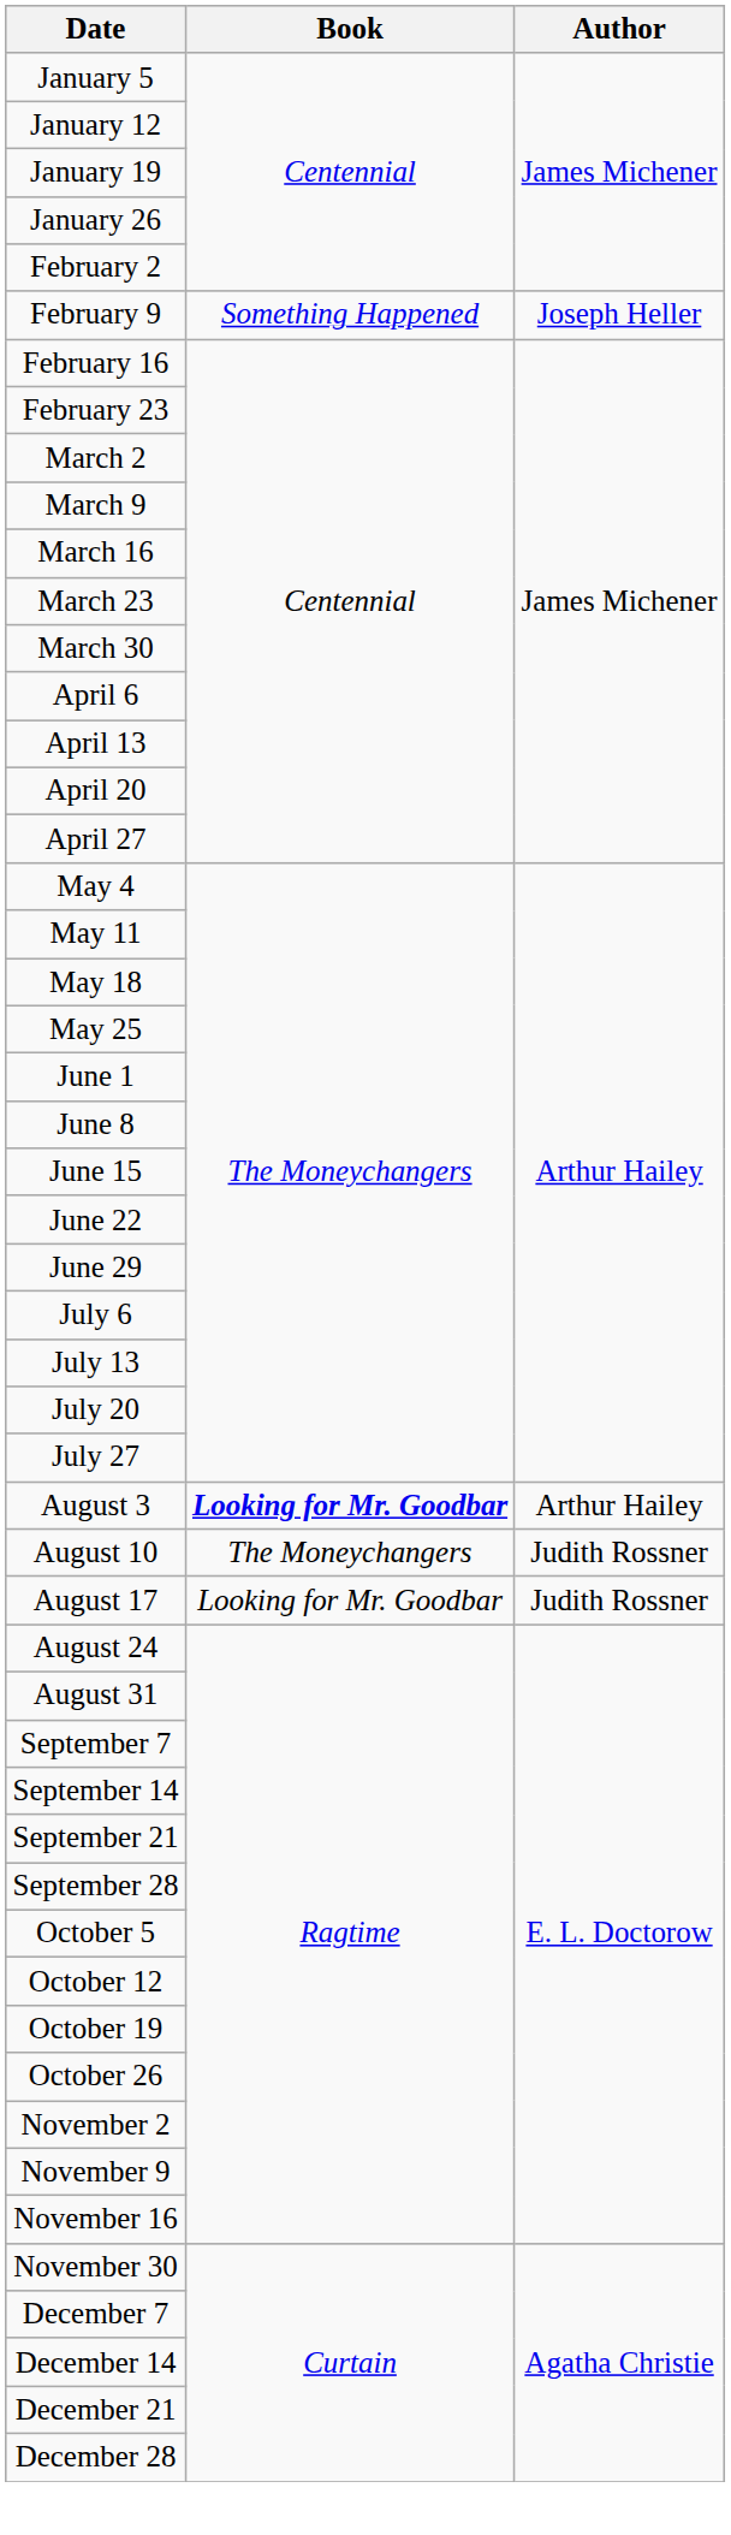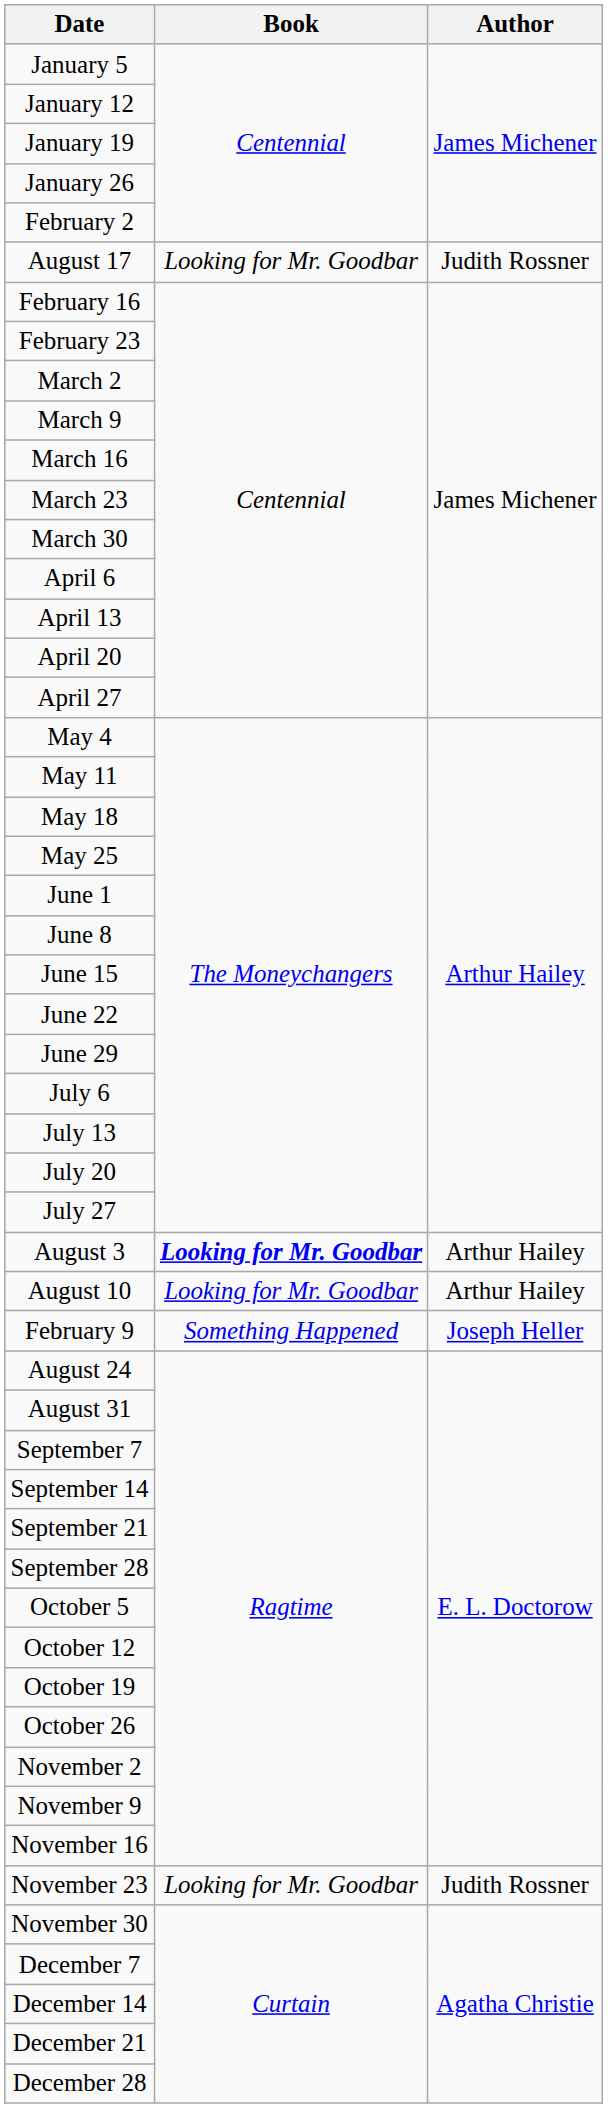rows swapped: February 9 <-> August 17
August 10 | Book: The Moneychangers -> Looking for Mr. Goodbar
August 10 | Author: Judith Rossner -> Arthur Hailey
+ row: November 23 | Looking for Mr. Goodbar | Judith Rossner
